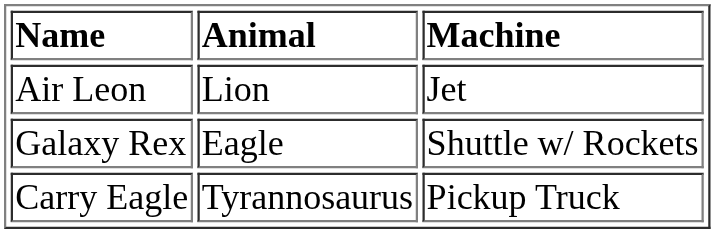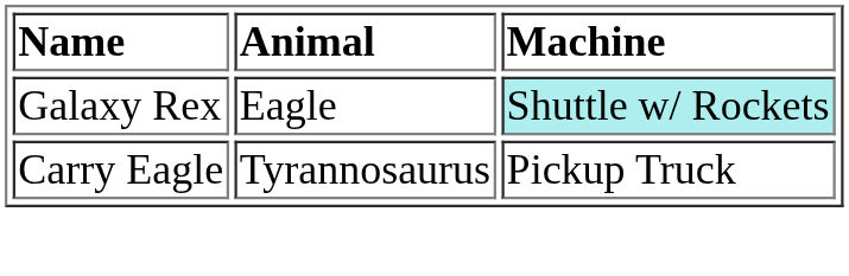- row: Air Leon | Lion | Jet
Galaxy Rex | Machine: no background -> paleturquoise background
